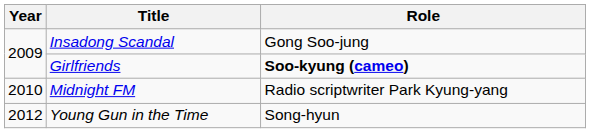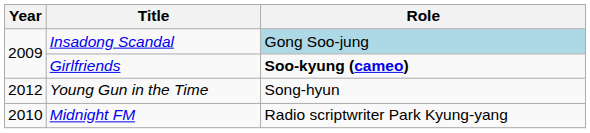Insadong Scandal | Role: no background -> lightblue background
rows swapped: Midnight FM <-> Young Gun in the Time
